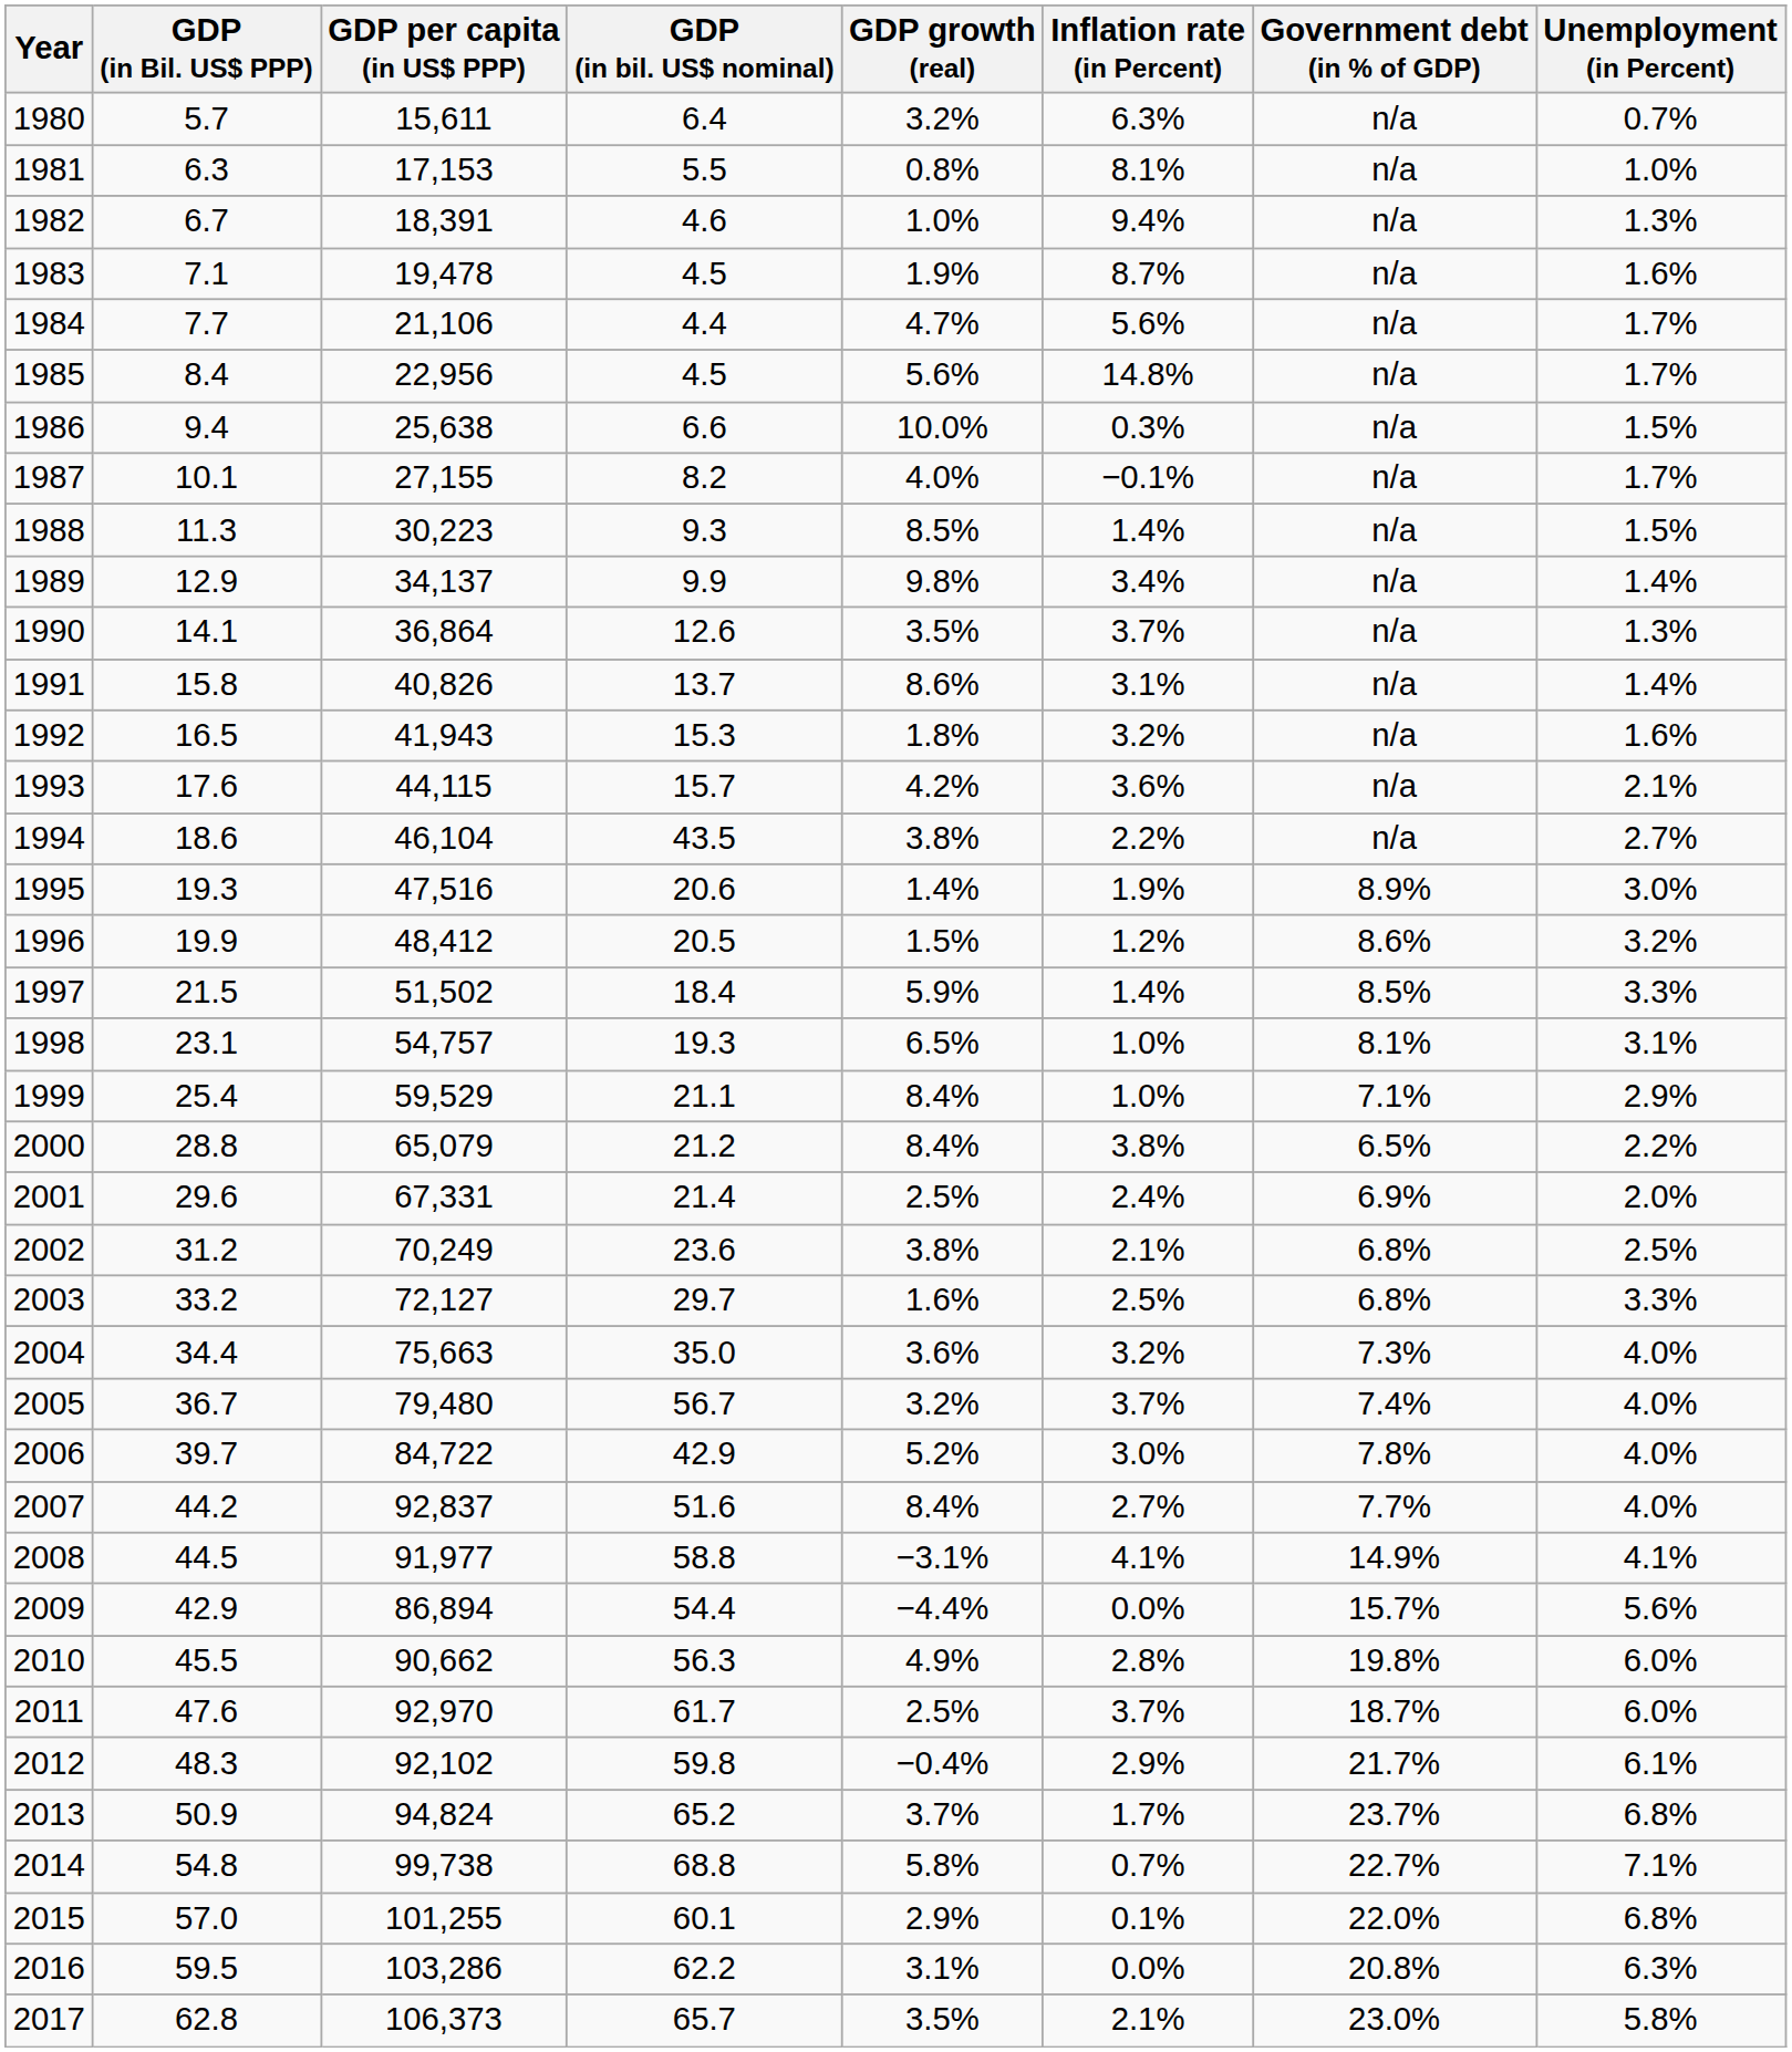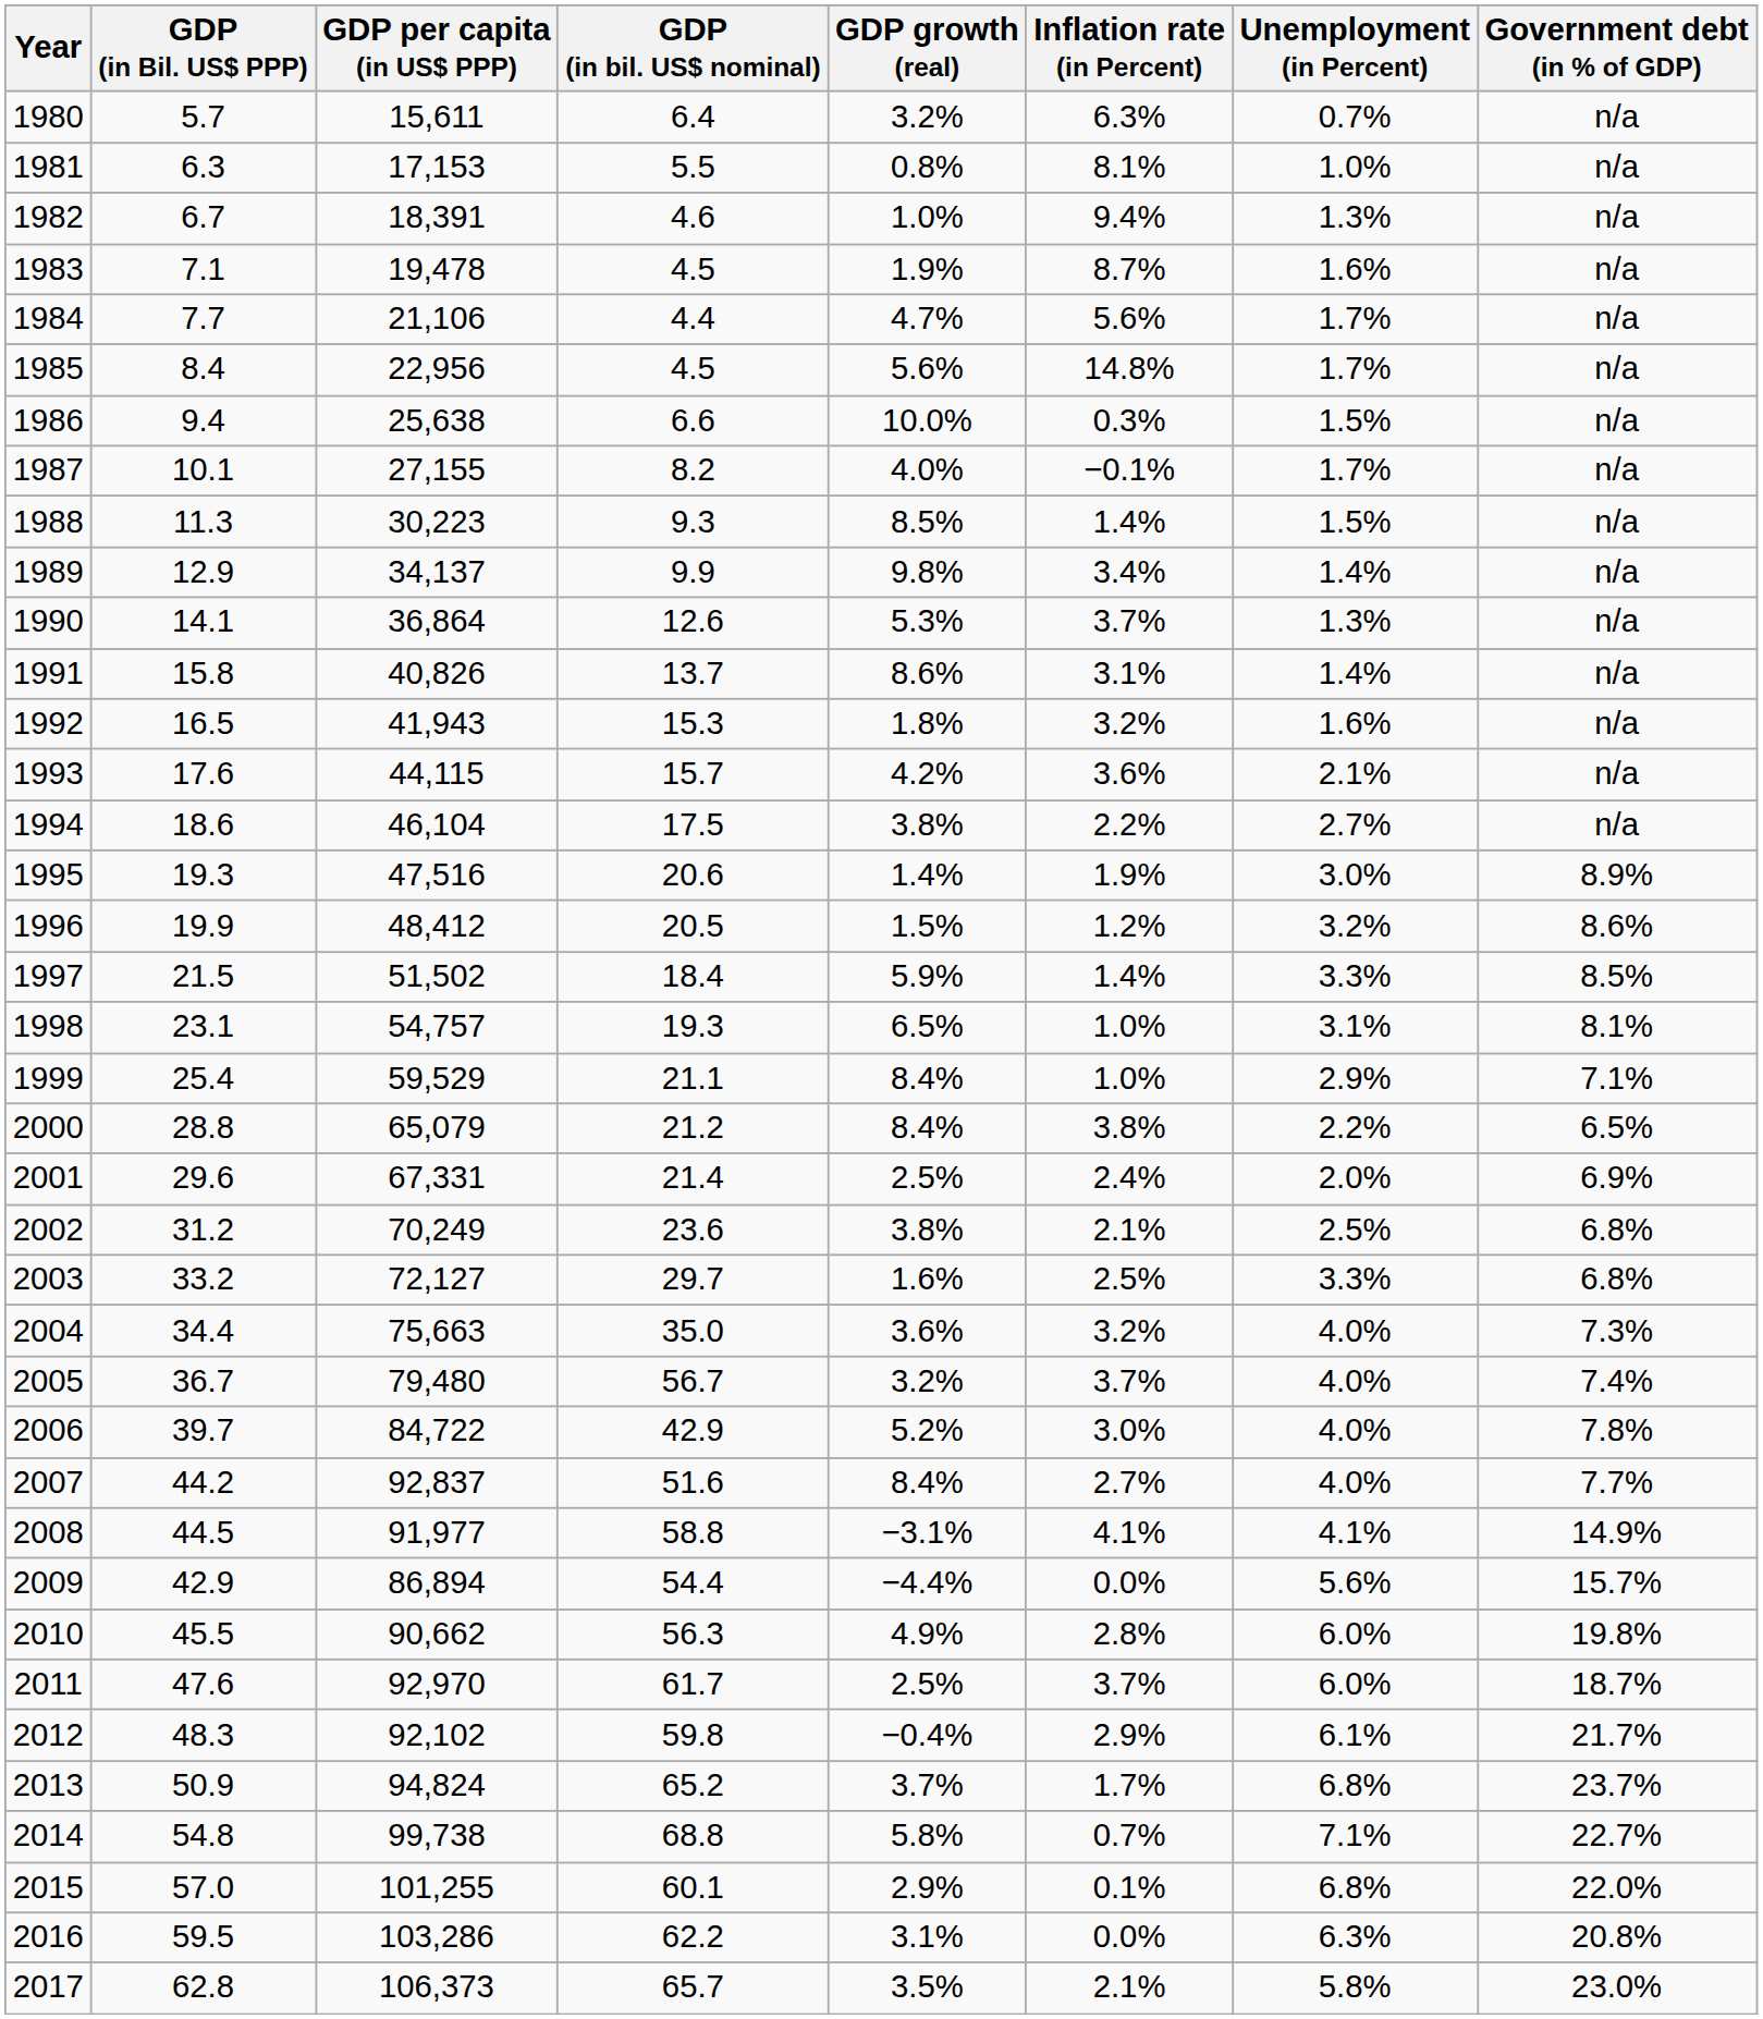columns swapped: Unemployment (in Percent) <-> Government debt (in % of GDP)
1990 | GDP growth (real): 3.5% -> 5.3%
1994 | GDP (in bil. US$ nominal): 43.5 -> 17.5
